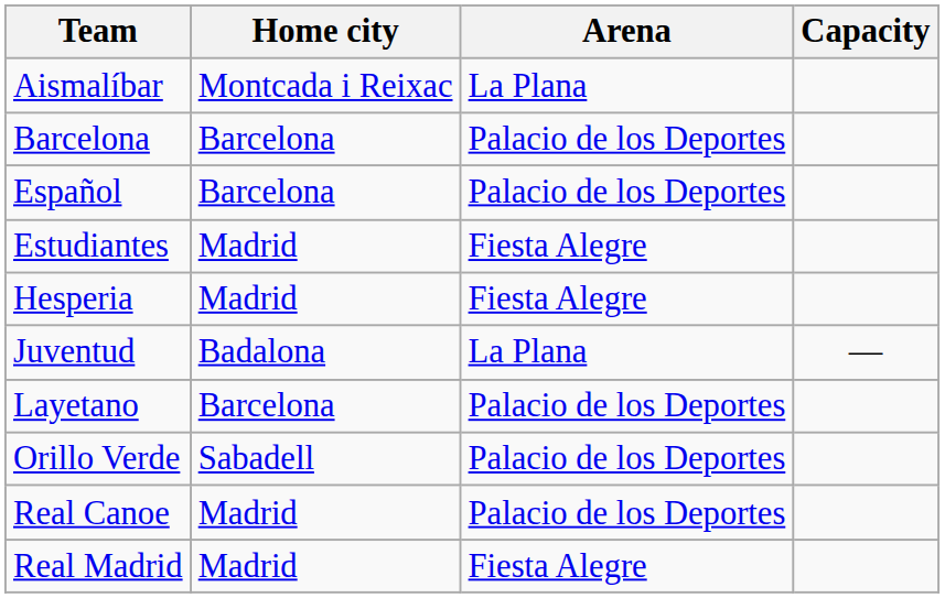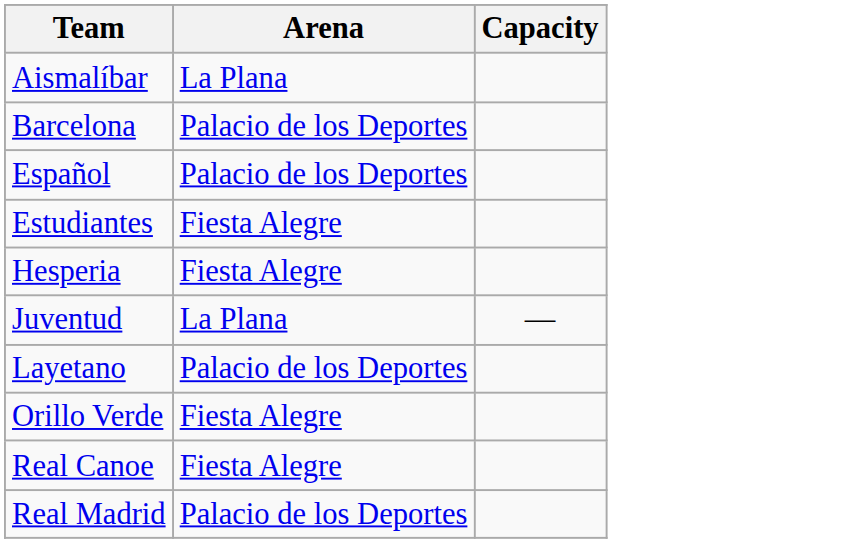- column: Home city | Montcada i Reixac | Barcelona | Barcelona | Madrid | Madrid | Badalona | Barcelona | Sabadell | Madrid | Madrid
Orillo Verde | Arena: Palacio de los Deportes -> Fiesta Alegre
Real Canoe | Arena: Palacio de los Deportes -> Fiesta Alegre
Real Madrid | Arena: Fiesta Alegre -> Palacio de los Deportes
